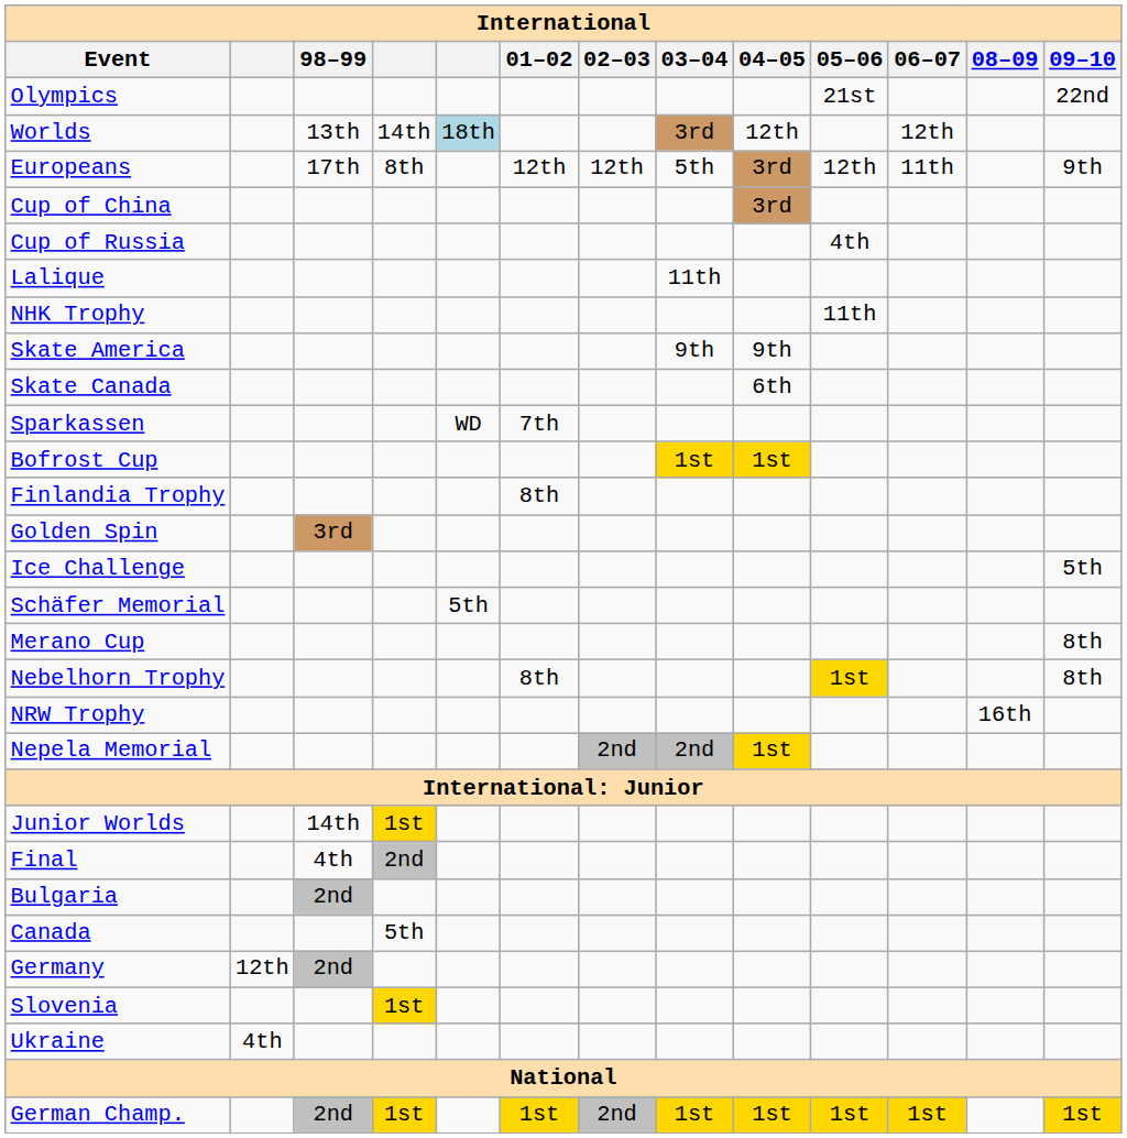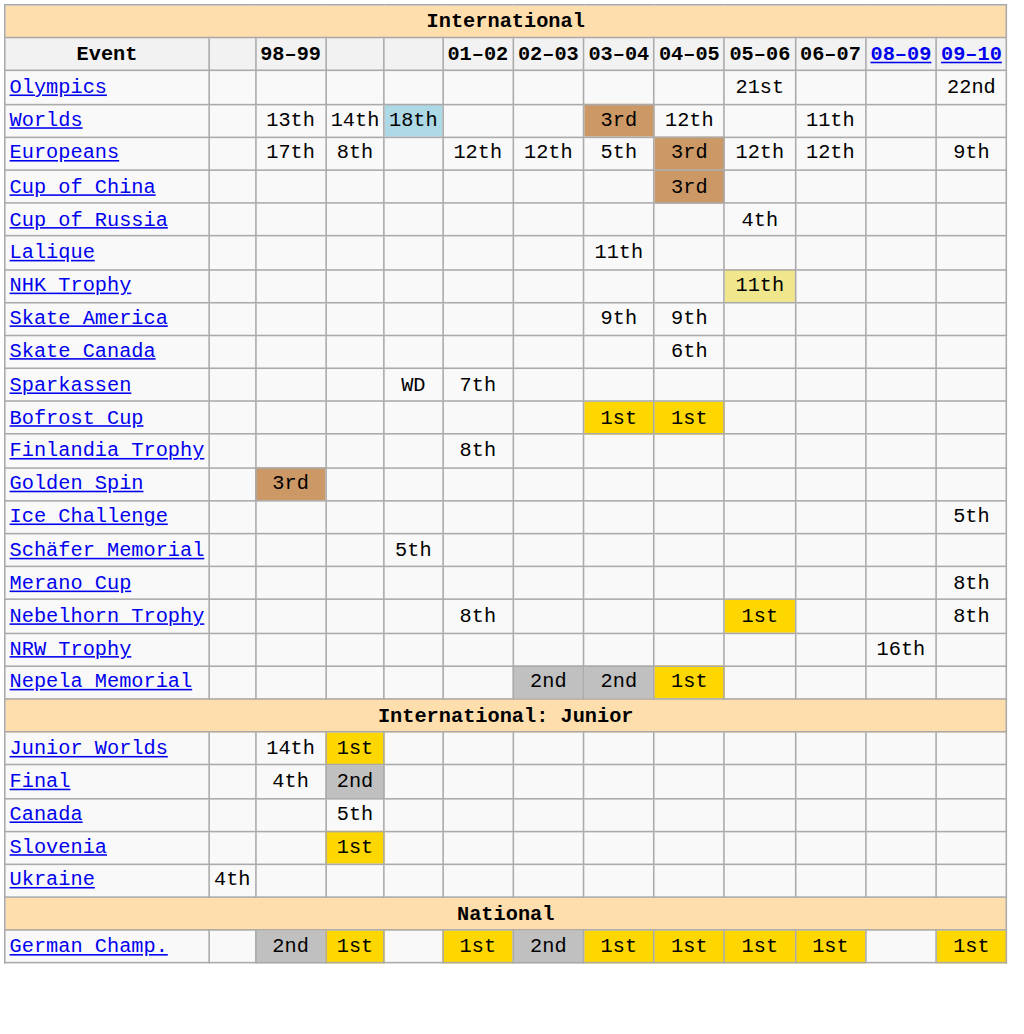Worlds | 06–07: 12th -> 11th
Europeans | 06–07: 11th -> 12th
NHK Trophy | 05–06: no background -> khaki background
- row: Bulgaria | 2nd
- row: Germany | 12th | 2nd
